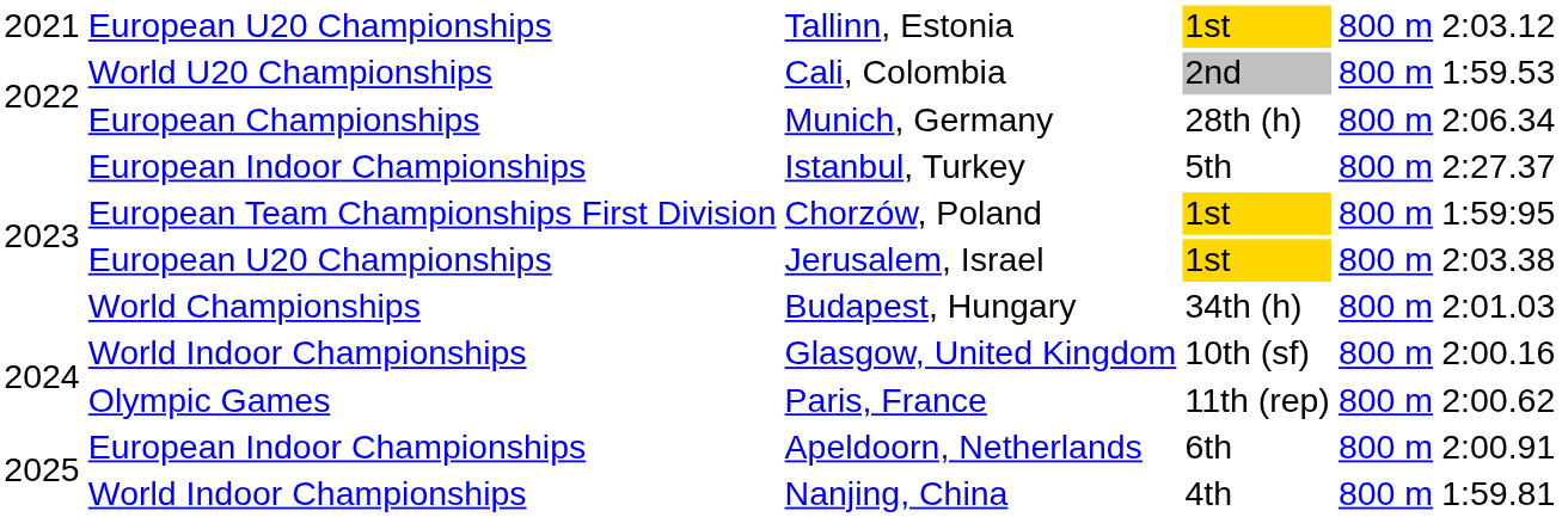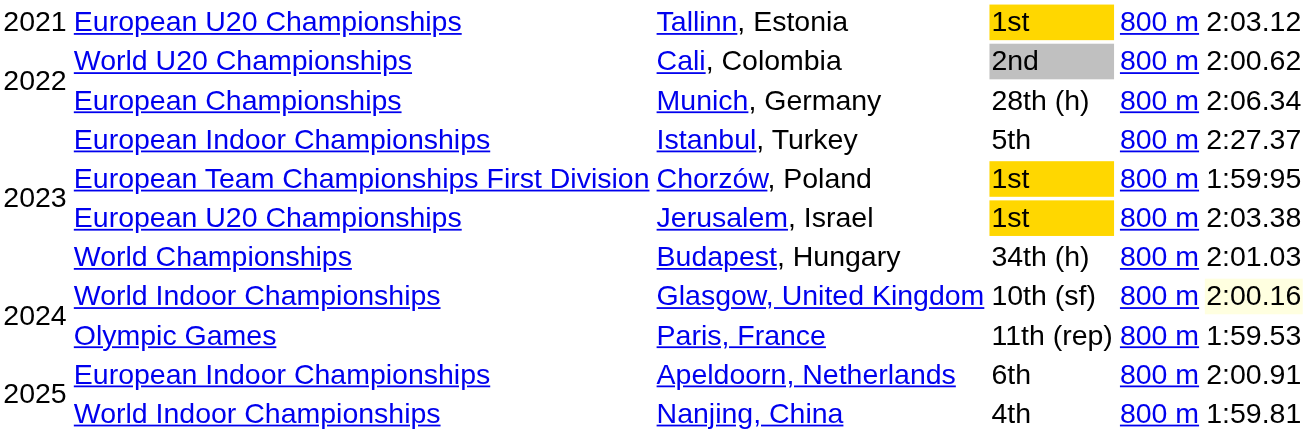Cali, Colombia | column 6: 1:59.53 -> 2:00.62
Glasgow, United Kingdom | column 6: no background -> lightyellow background
Paris, France | column 6: 2:00.62 -> 1:59.53
